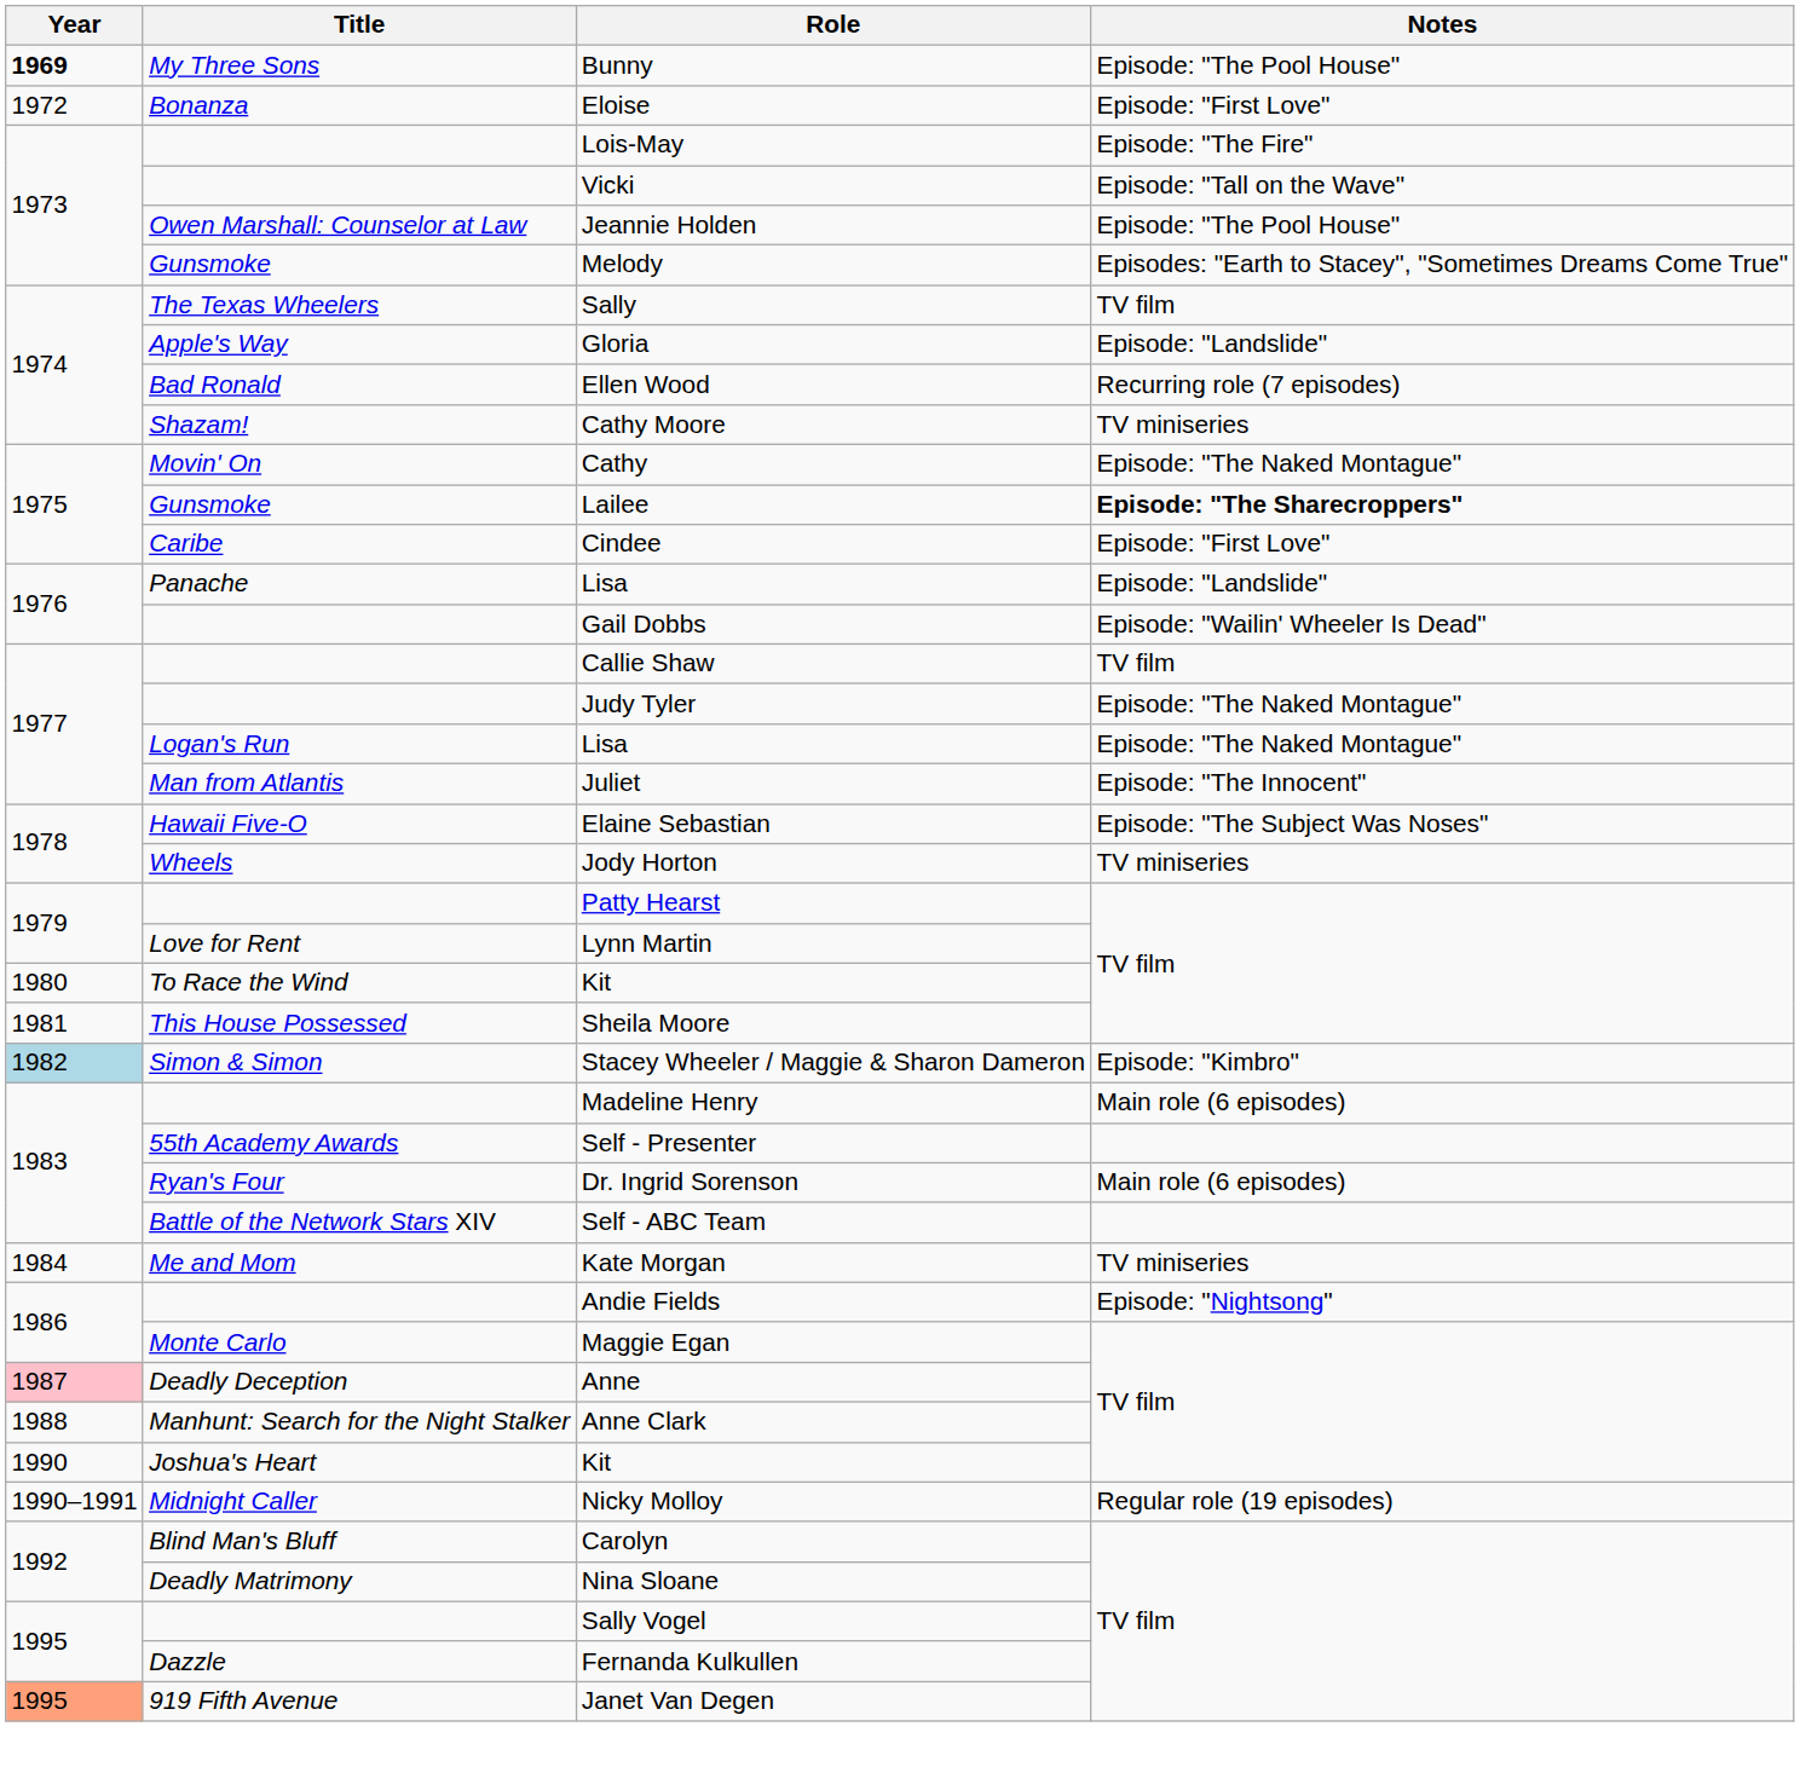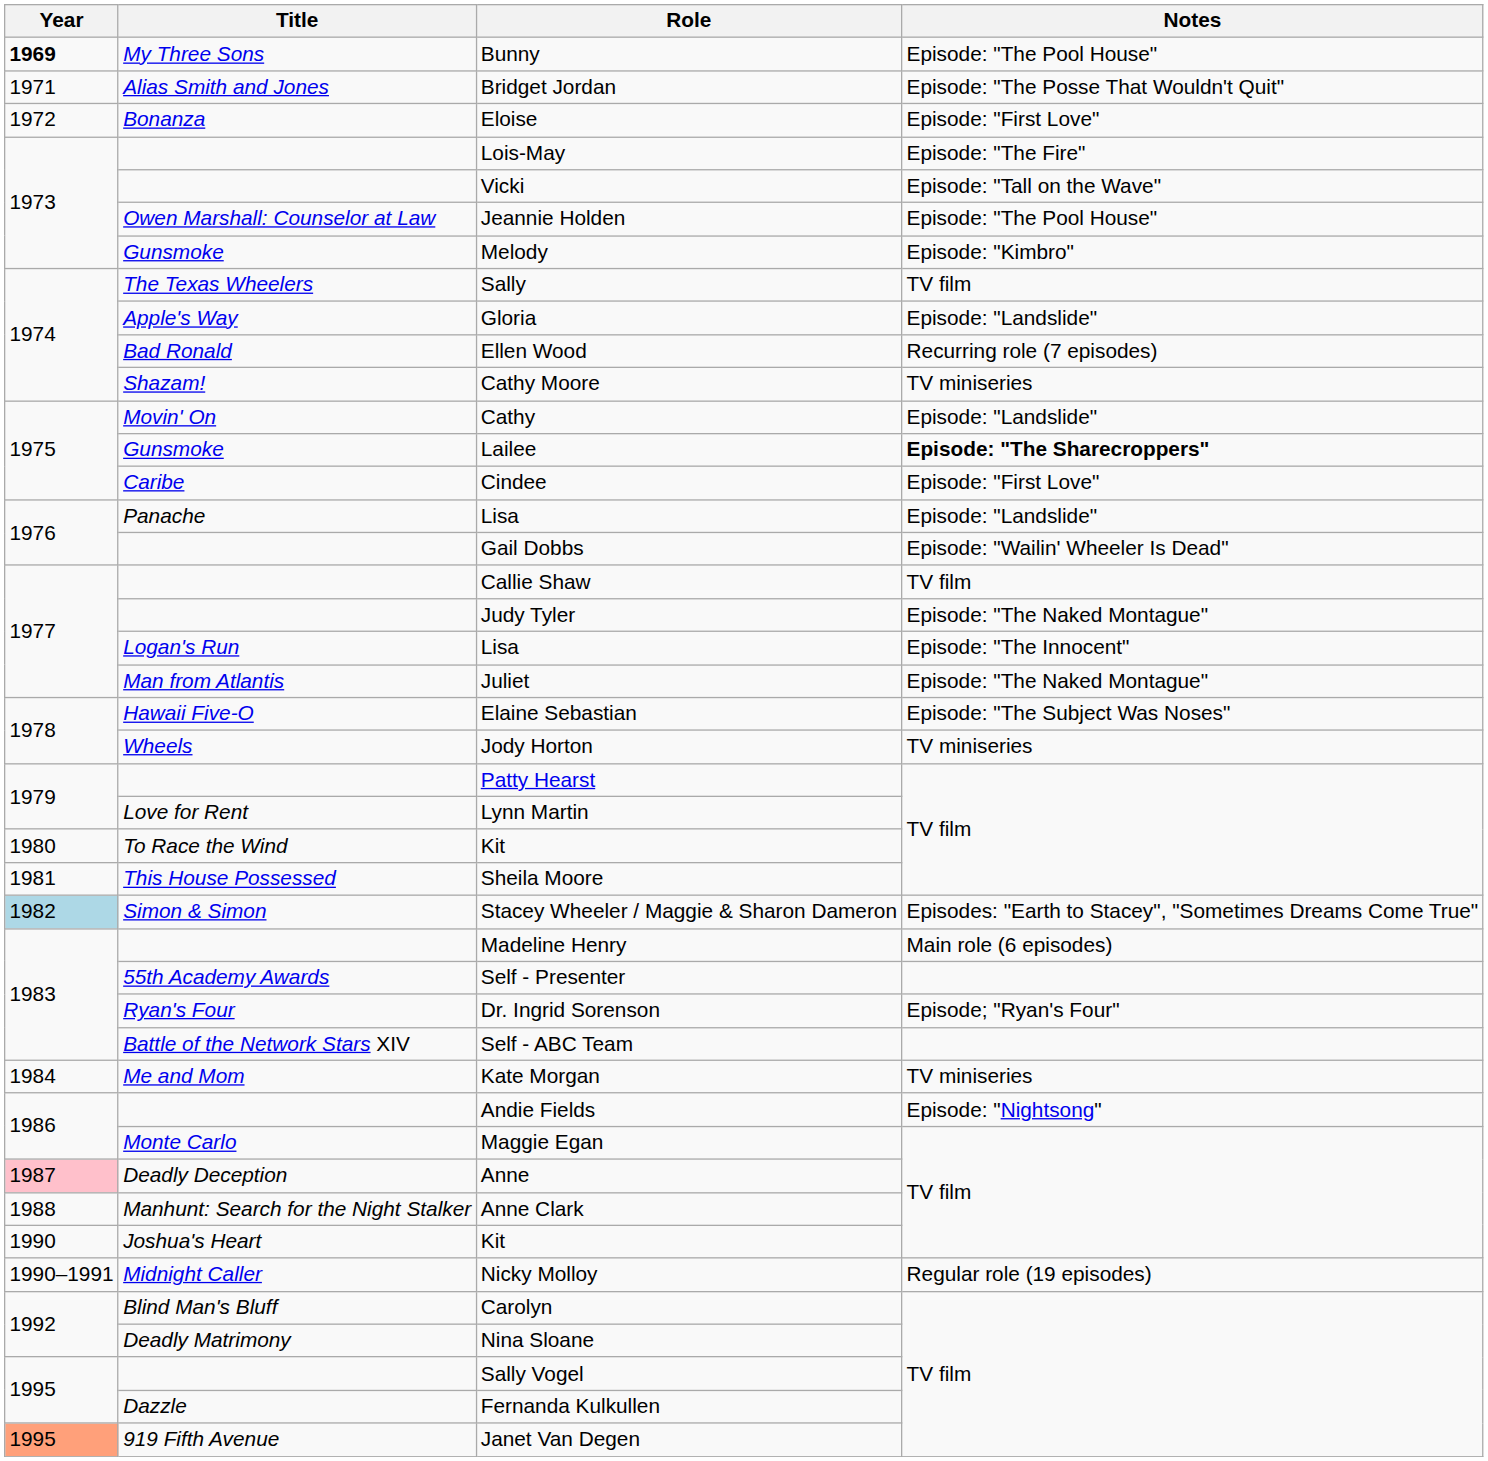+ row: 1971 | Alias Smith and Jones | Bridget Jordan | Episode: "The Posse That Wouldn't Quit"
Melody | Notes: Episodes: "Earth to Stacey", "Sometimes Dreams Come True" -> Episode: "Kimbro"
Cathy | Notes: Episode: "The Naked Montague" -> Episode: "Landslide"
Logan's Run / Lisa | Notes: Episode: "The Naked Montague" -> Episode: "The Innocent"
Juliet | Notes: Episode: "The Innocent" -> Episode: "The Naked Montague"
Stacey Wheeler / Maggie & Sharon Dameron | Notes: Episode: "Kimbro" -> Episodes: "Earth to Stacey", "Sometimes Dreams Come True"
Dr. Ingrid Sorenson | Notes: Main role (6 episodes) -> Episode; "Ryan's Four"
